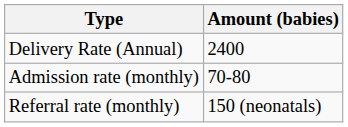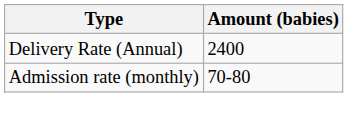- row: Referral rate (monthly) | 150 (neonatals)
